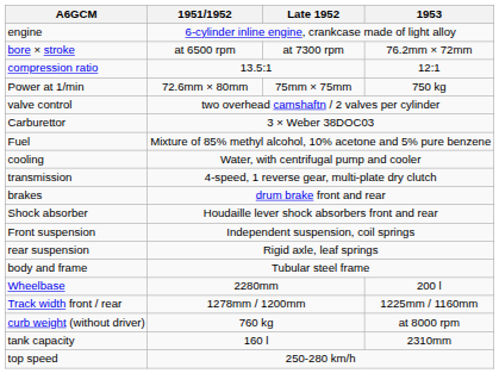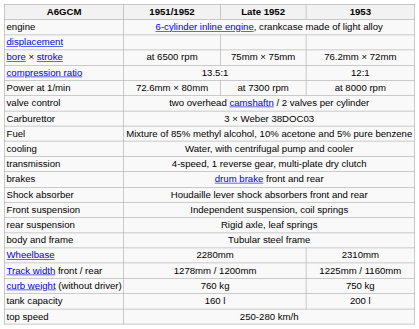+ row: displacement
bore × stroke | Late 1952: at 7300 rpm -> 75mm × 75mm
Power at 1/min | Late 1952: 75mm × 75mm -> at 7300 rpm
Power at 1/min | 1953: 750 kg -> at 8000 rpm
Wheelbase | 1953: 200 l -> 2310mm
curb weight (without driver) | 1953: at 8000 rpm -> 750 kg
tank capacity | 1953: 2310mm -> 200 l
